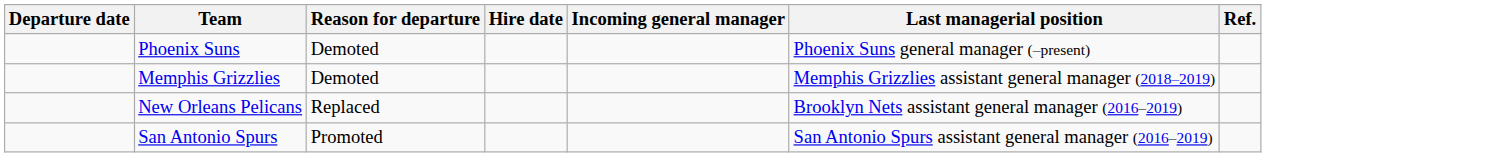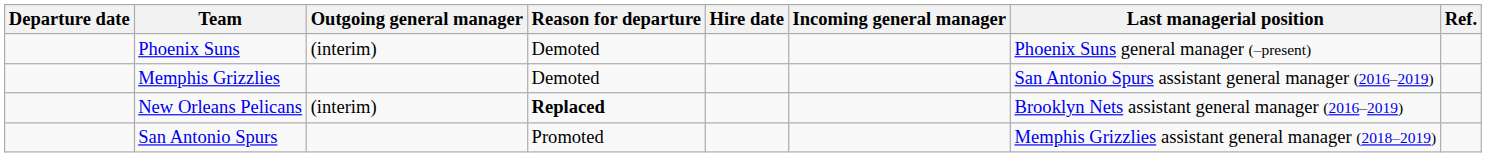+ column: Outgoing general manager | (interim) | (interim)
Memphis Grizzlies | Last managerial position: Memphis Grizzlies assistant general manager (2018–2019) -> San Antonio Spurs assistant general manager (2016–2019)
New Orleans Pelicans | Reason for departure: normal -> bold
San Antonio Spurs | Last managerial position: San Antonio Spurs assistant general manager (2016–2019) -> Memphis Grizzlies assistant general manager (2018–2019)
